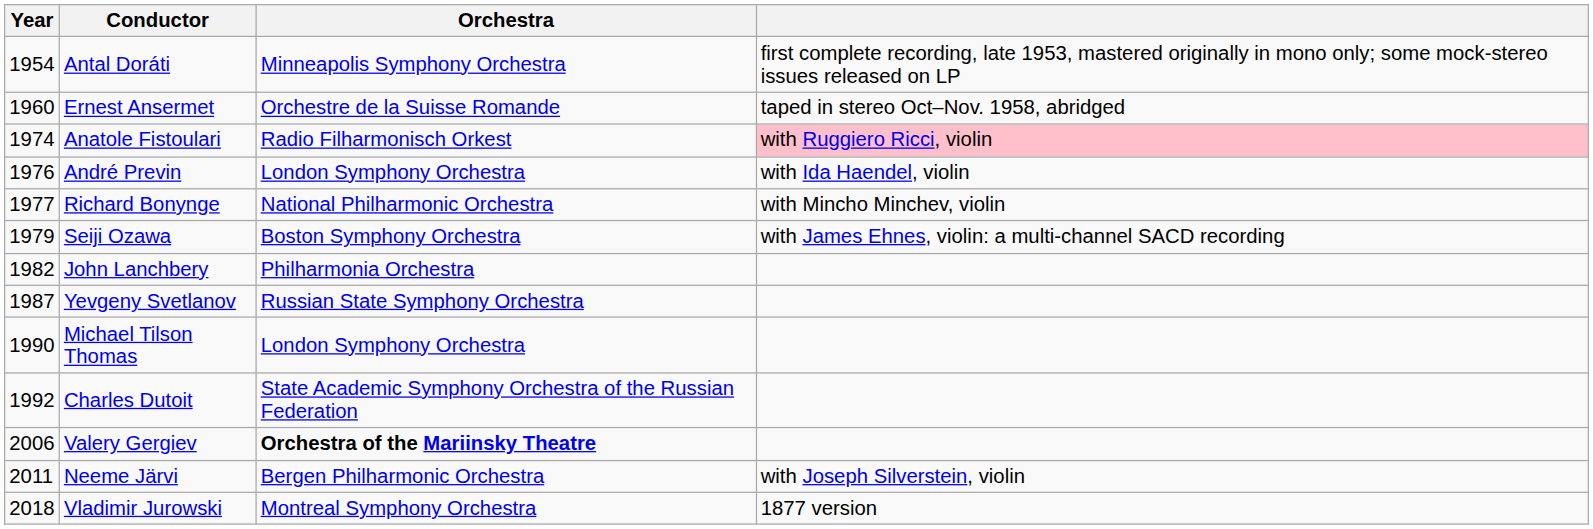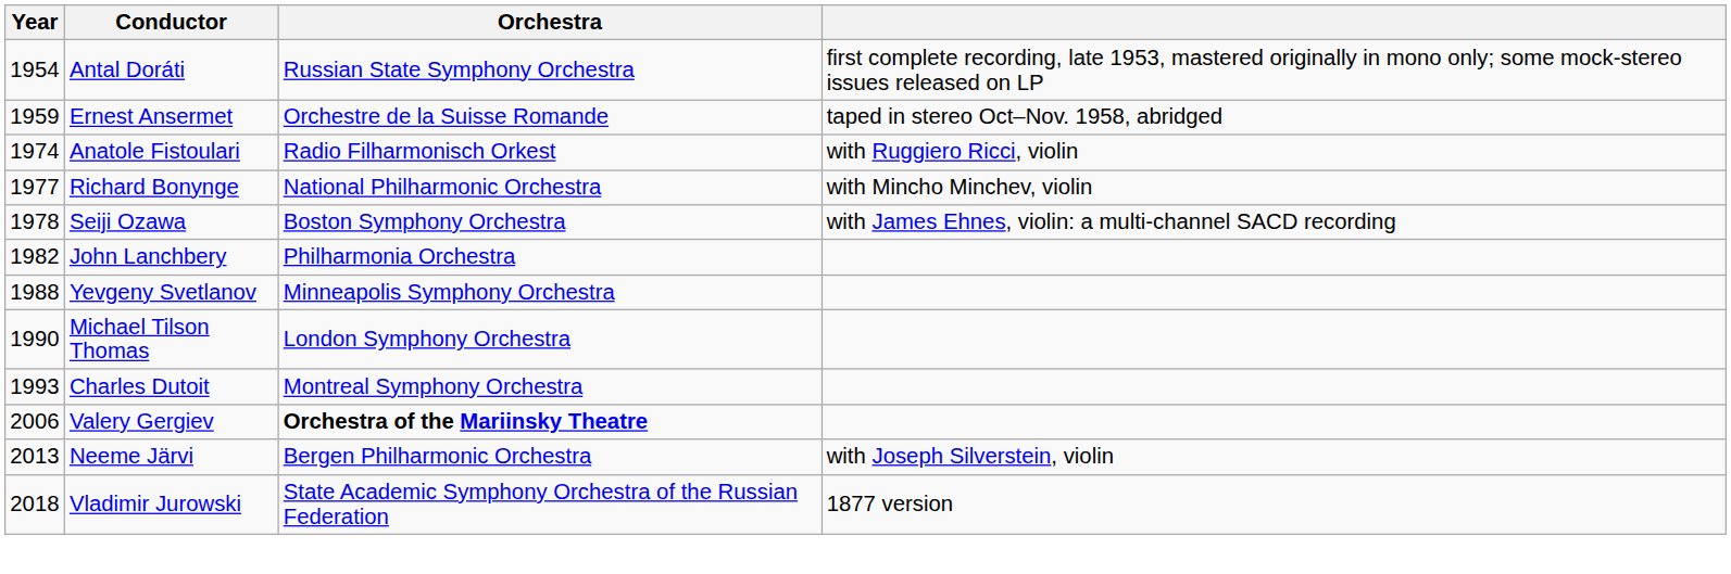Antal Doráti | Orchestra: Minneapolis Symphony Orchestra -> Russian State Symphony Orchestra
Ernest Ansermet | Year: 1960 -> 1959
Anatole Fistoulari | column 4: pink background -> no background
- row: 1976 | André Previn | London Symphony Orchestra | with Ida Haendel, violin
Seiji Ozawa | Year: 1979 -> 1978
Yevgeny Svetlanov | Year: 1987 -> 1988
Yevgeny Svetlanov | Orchestra: Russian State Symphony Orchestra -> Minneapolis Symphony Orchestra
Charles Dutoit | Year: 1992 -> 1993
Charles Dutoit | Orchestra: State Academic Symphony Orchestra of the Russian Federation -> Montreal Symphony Orchestra
Neeme Järvi | Year: 2011 -> 2013
Vladimir Jurowski | Orchestra: Montreal Symphony Orchestra -> State Academic Symphony Orchestra of the Russian Federation
